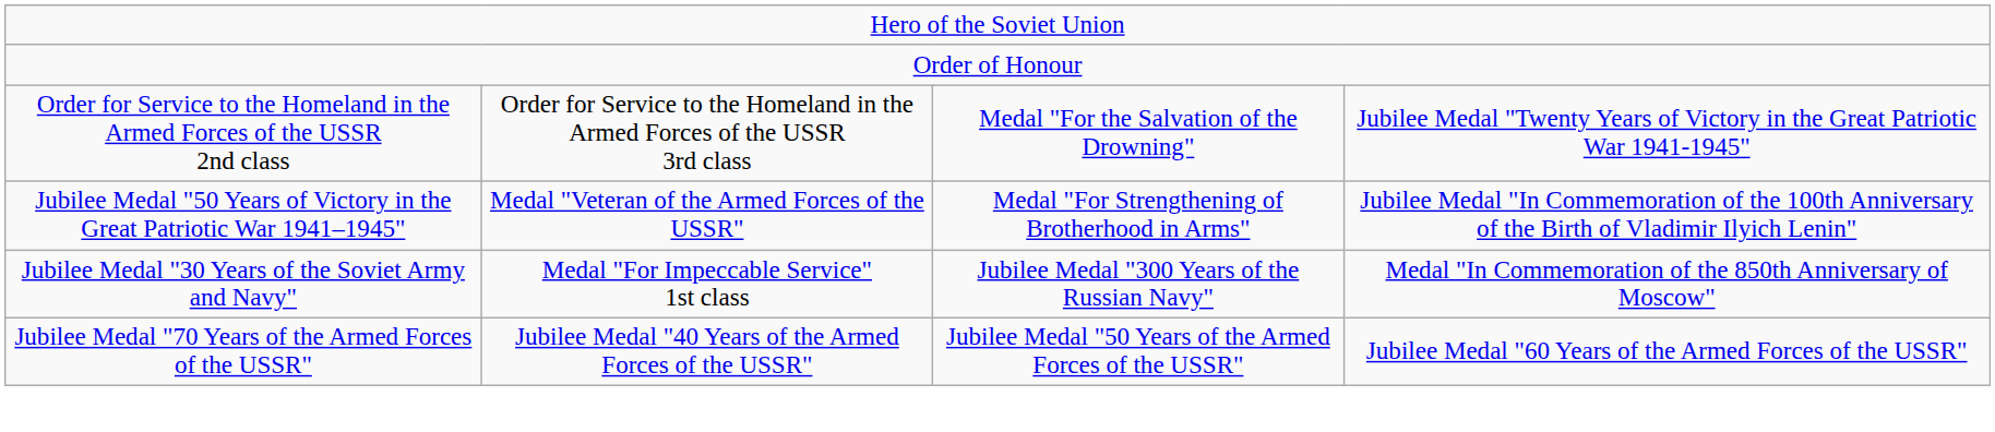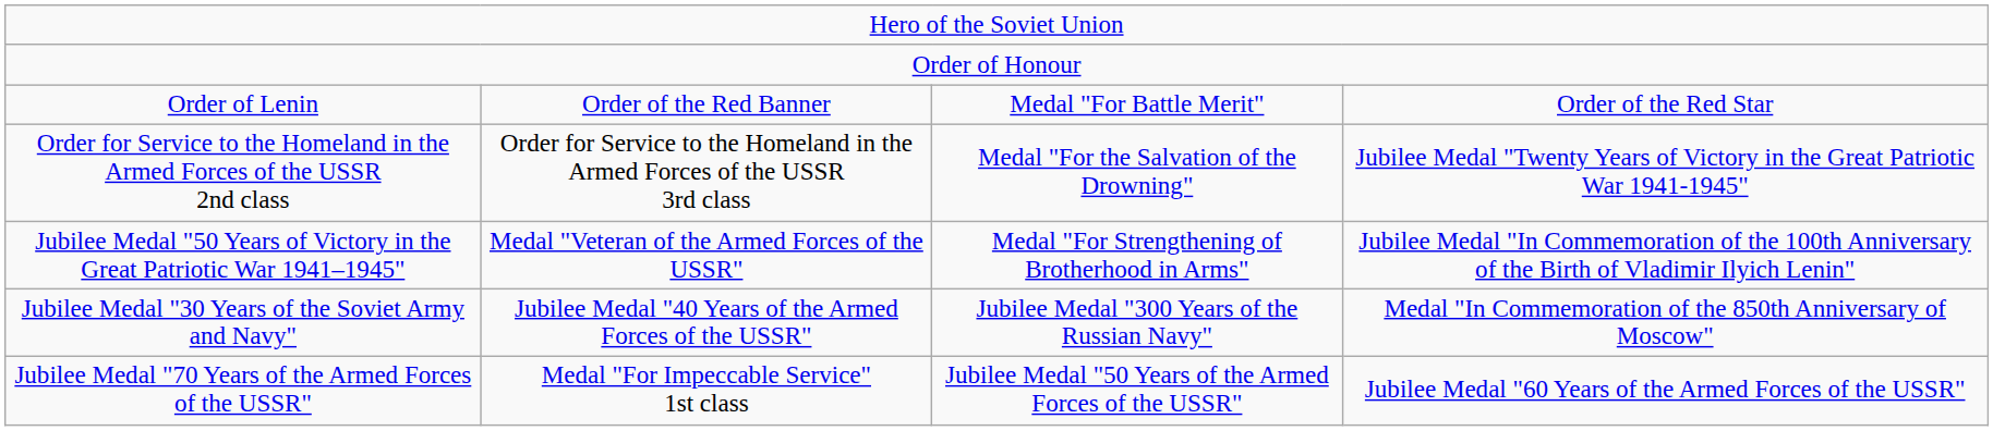+ row: Order of Lenin | Order of the Red Banner | Medal "For Battle Merit" | Order of the Red Star
Jubilee Medal "30 Years of the Soviet Army and Navy" | column 2: Medal "For Impeccable Service" 1st class -> Jubilee Medal "40 Years of the Armed Forces of the USSR"
Jubilee Medal "70 Years of the Armed Forces of the USSR" | column 2: Jubilee Medal "40 Years of the Armed Forces of the USSR" -> Medal "For Impeccable Service" 1st class
